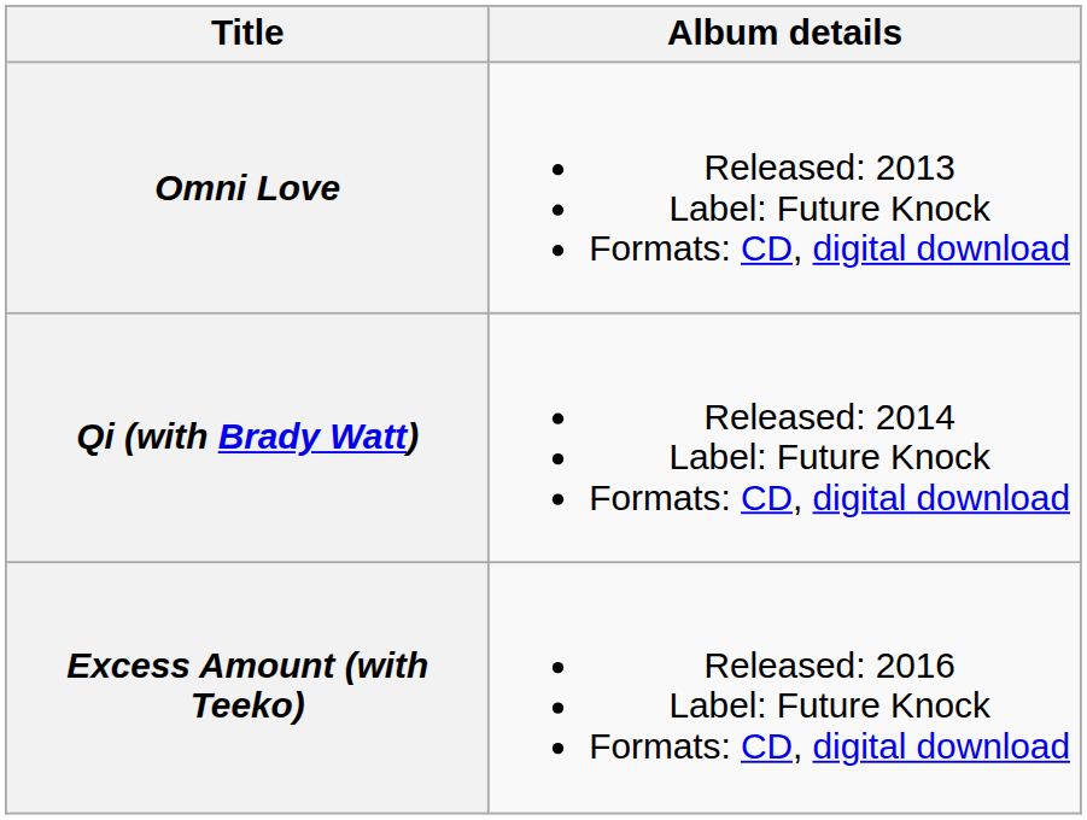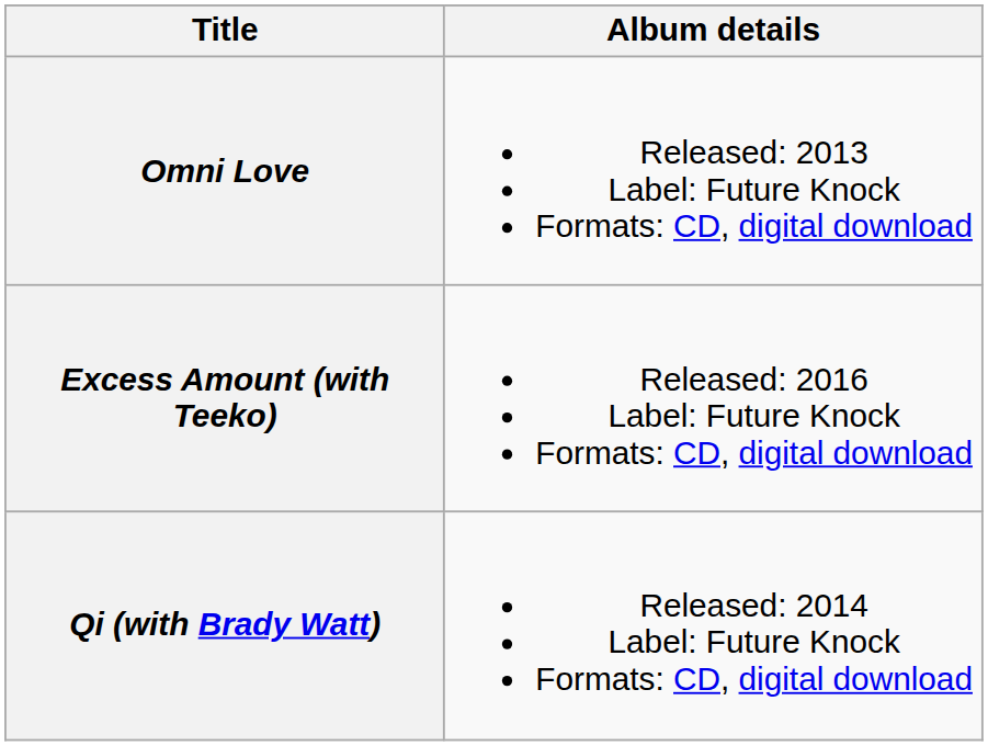rows swapped: Qi (with Brady Watt) <-> Excess Amount (with Teeko)
